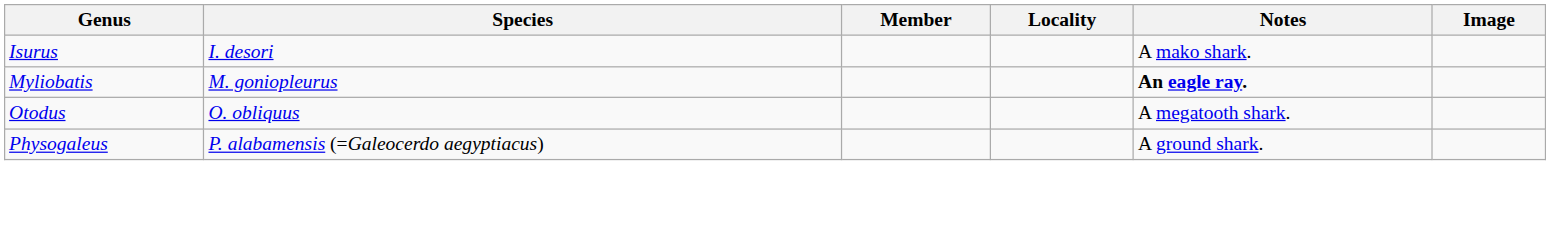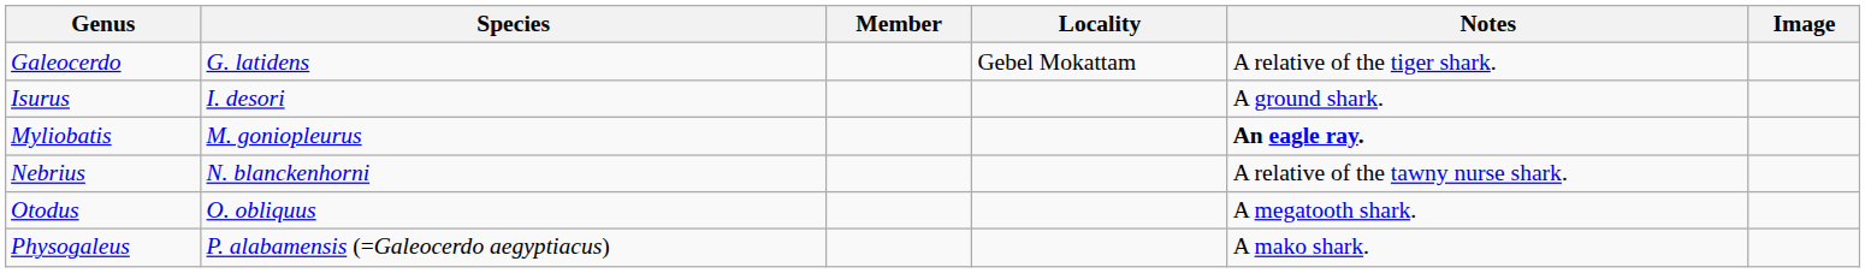+ row: Galeocerdo | G. latidens | Gebel Mokattam | A relative of the tiger shark.
Isurus | Notes: A mako shark. -> A ground shark.
+ row: Nebrius | N. blanckenhorni | A relative of the tawny nurse shark.
Physogaleus | Notes: A ground shark. -> A mako shark.
